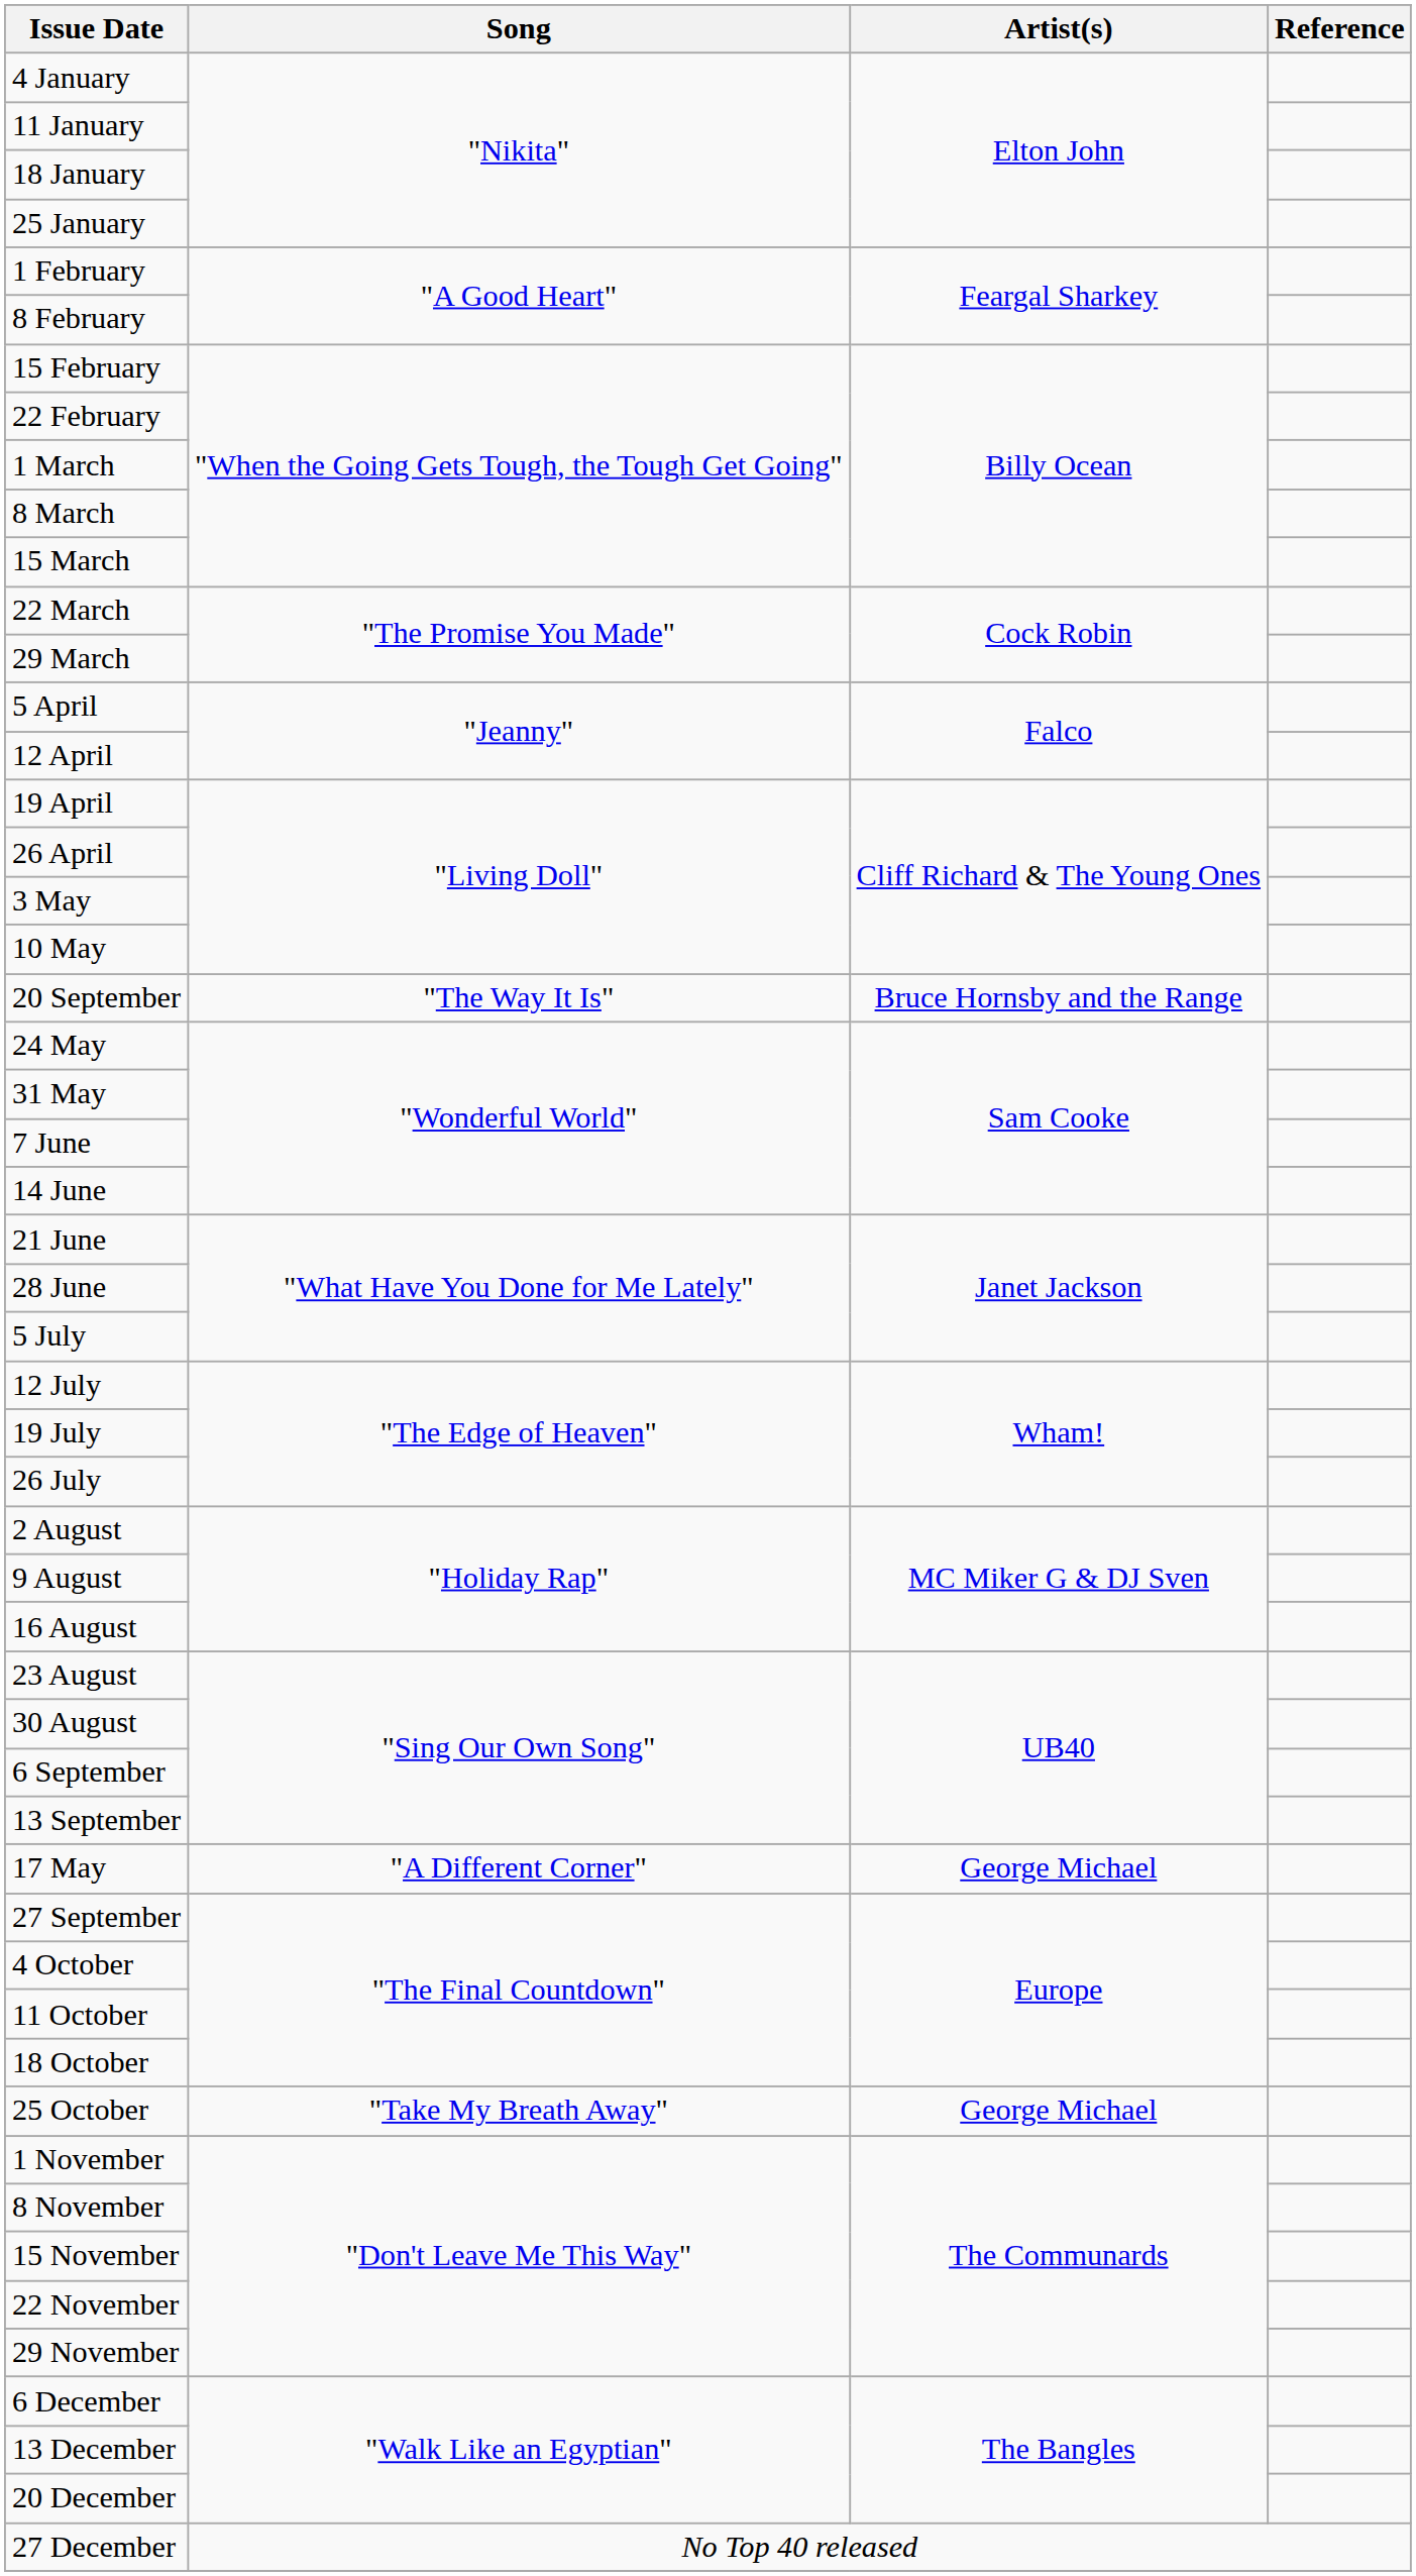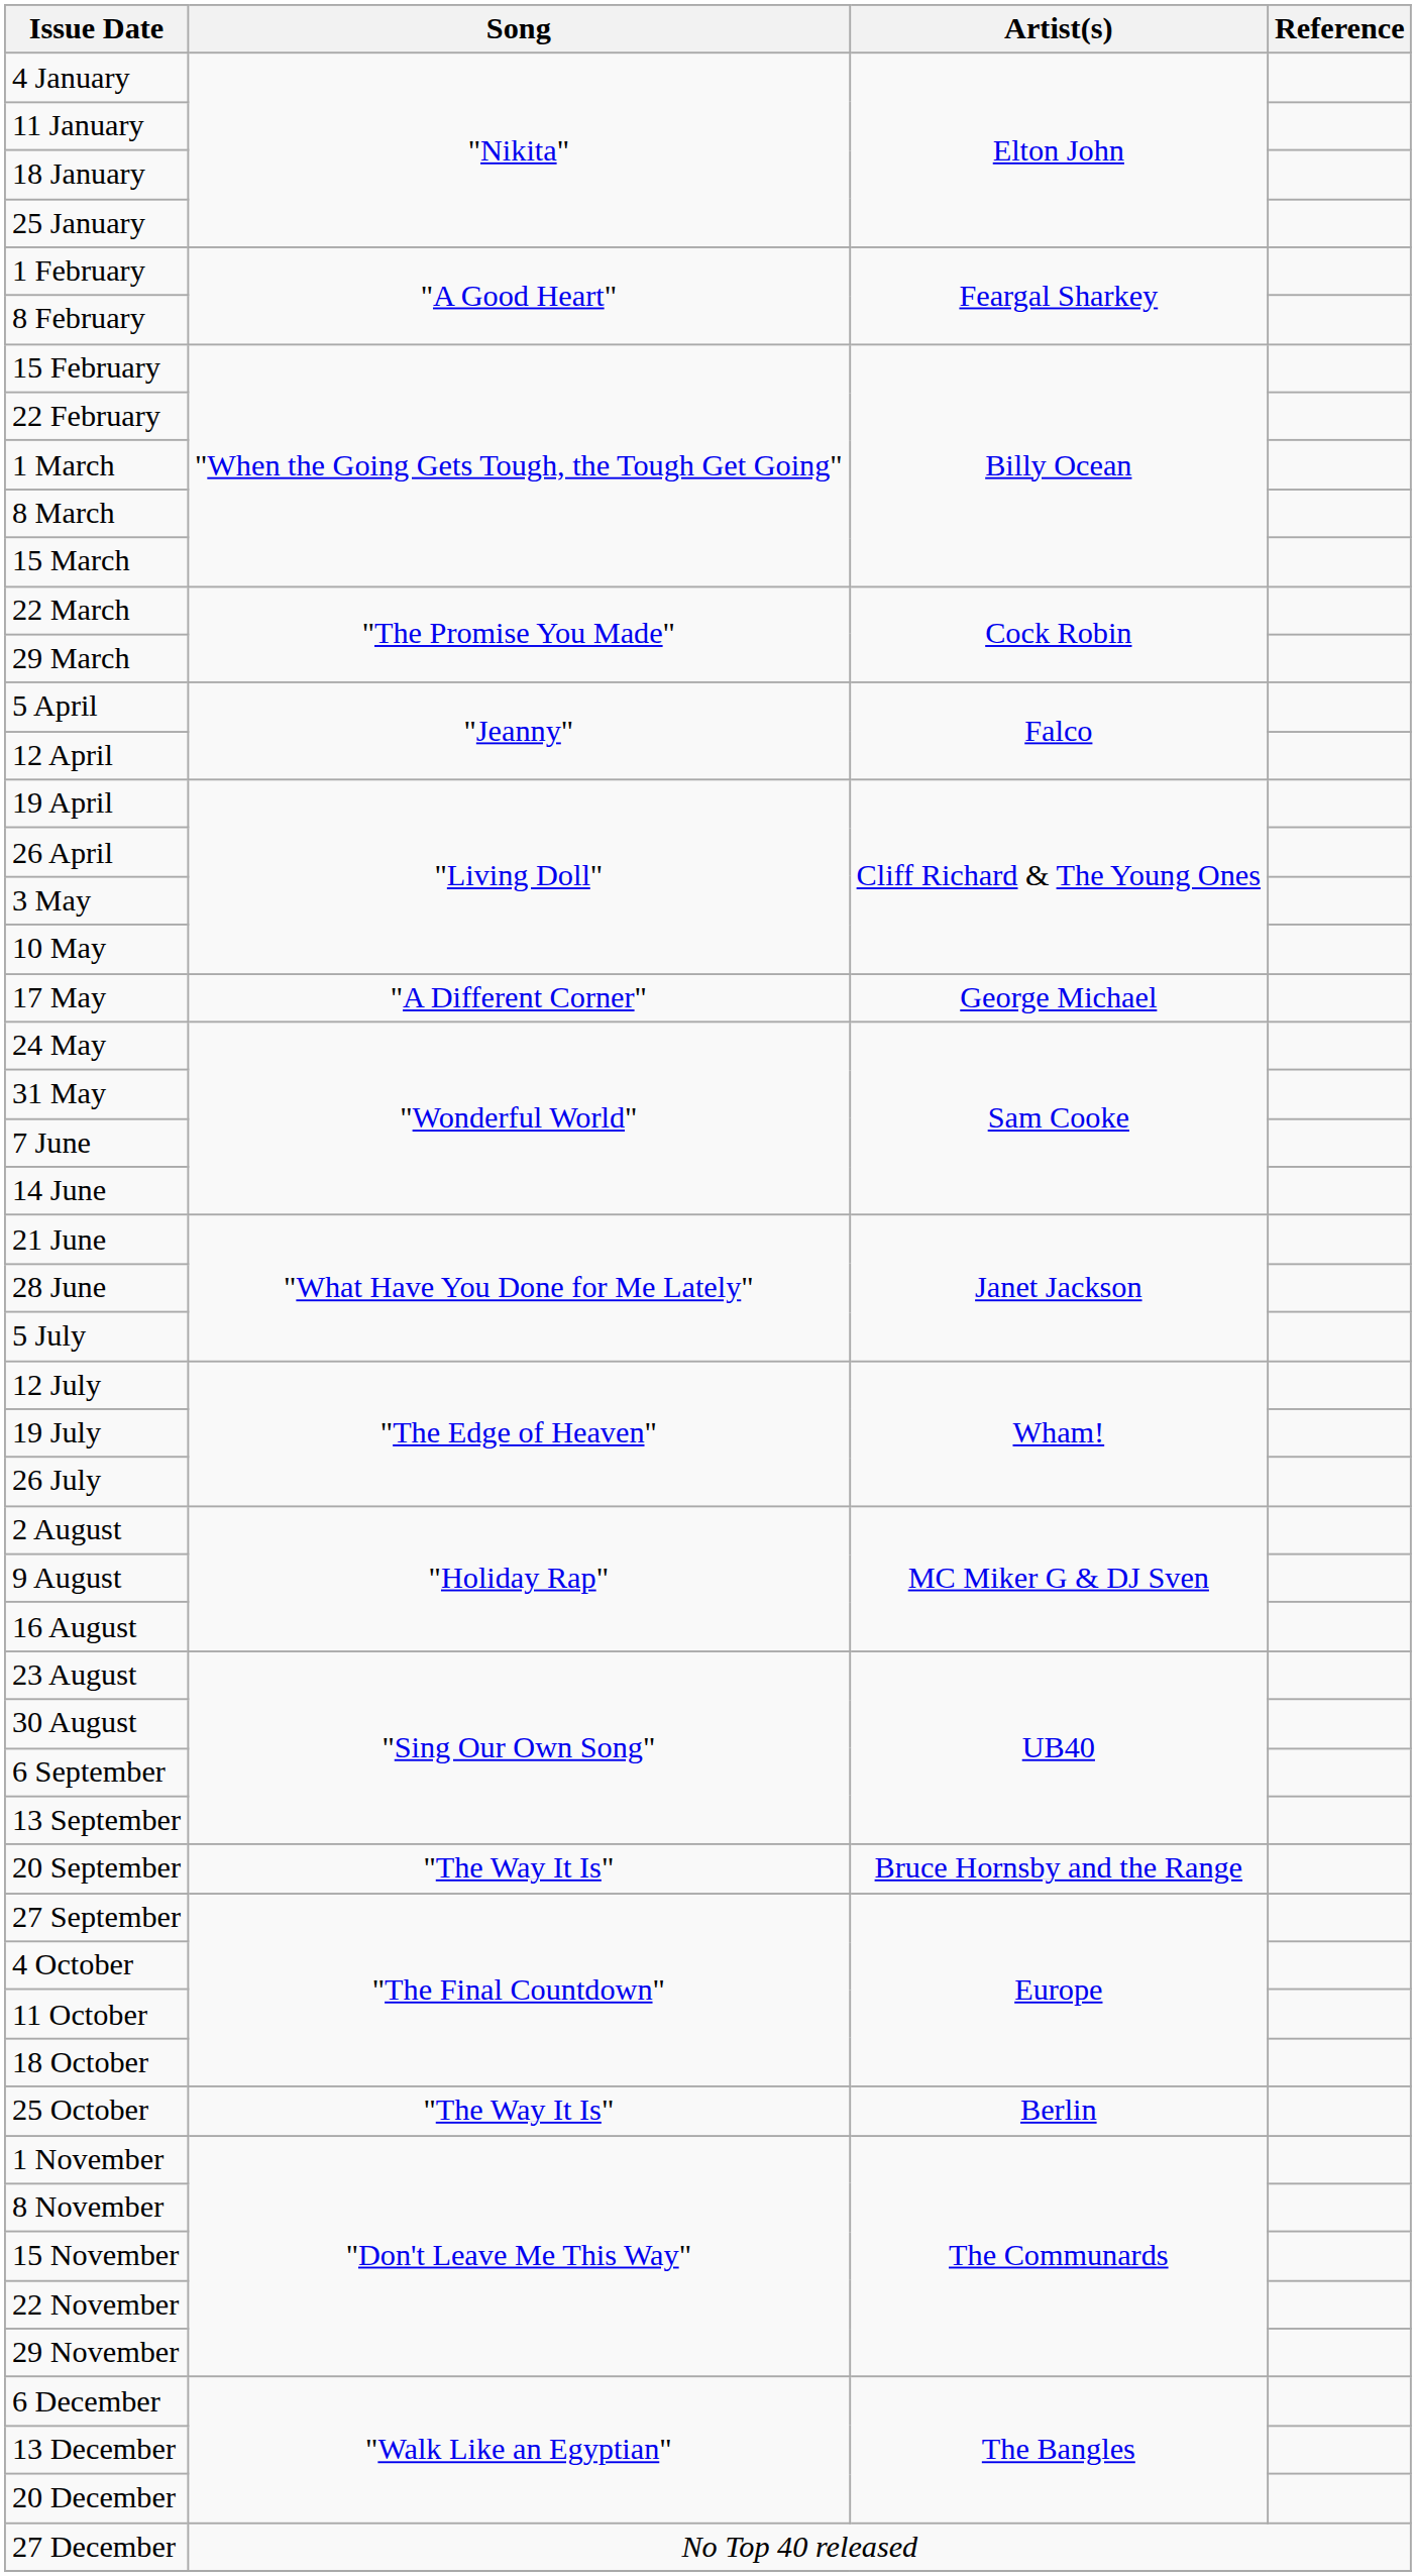rows swapped: 17 May <-> 20 September
25 October | Song: "Take My Breath Away" -> "The Way It Is"
25 October | Artist(s): George Michael -> Berlin
